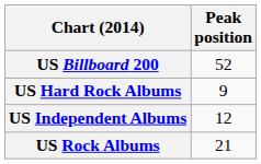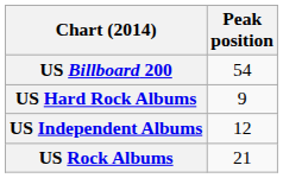US Billboard 200 | Peak position: 52 -> 54
